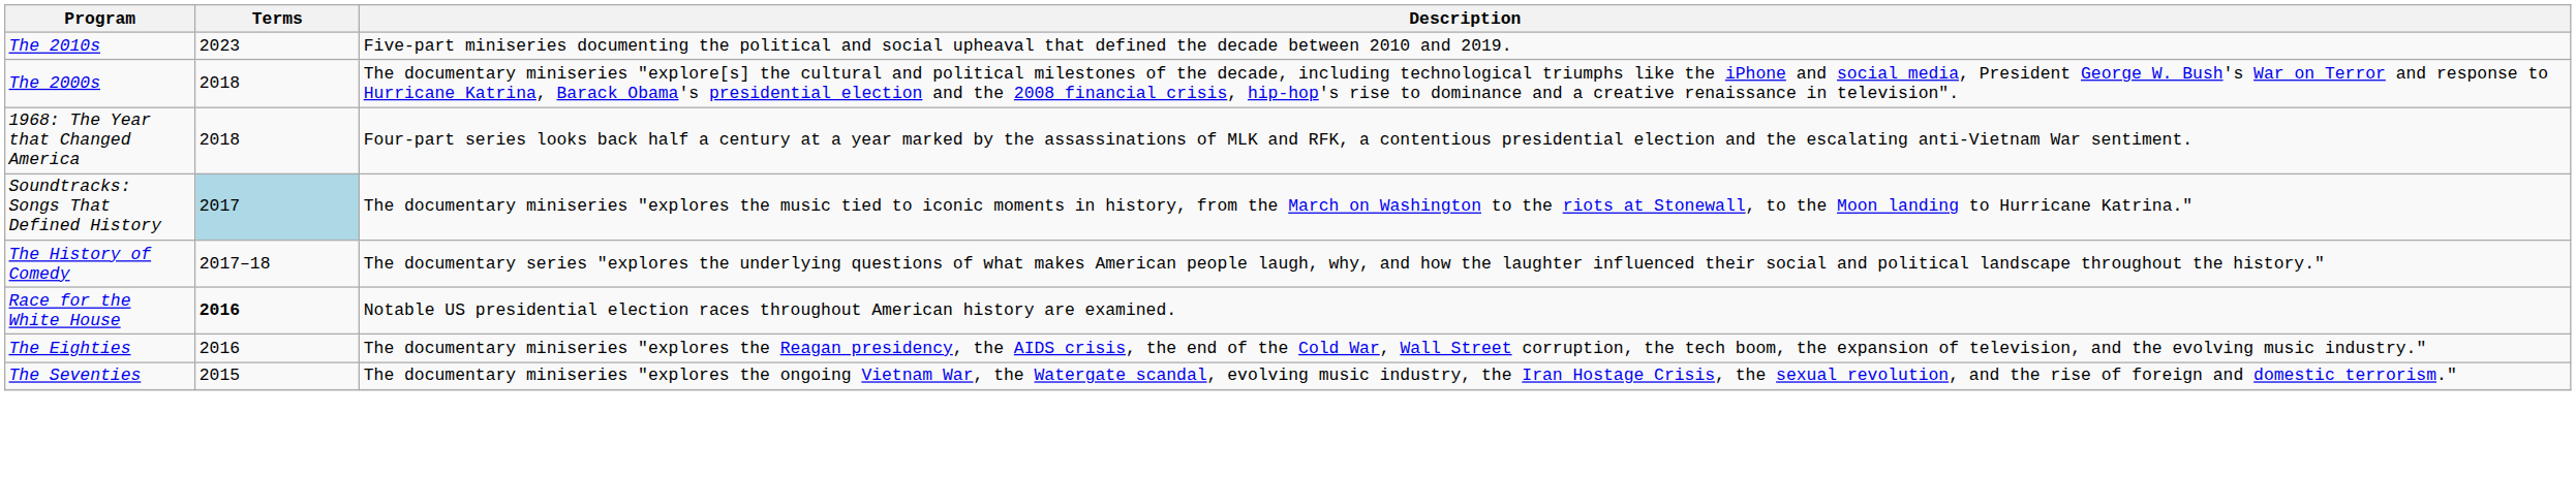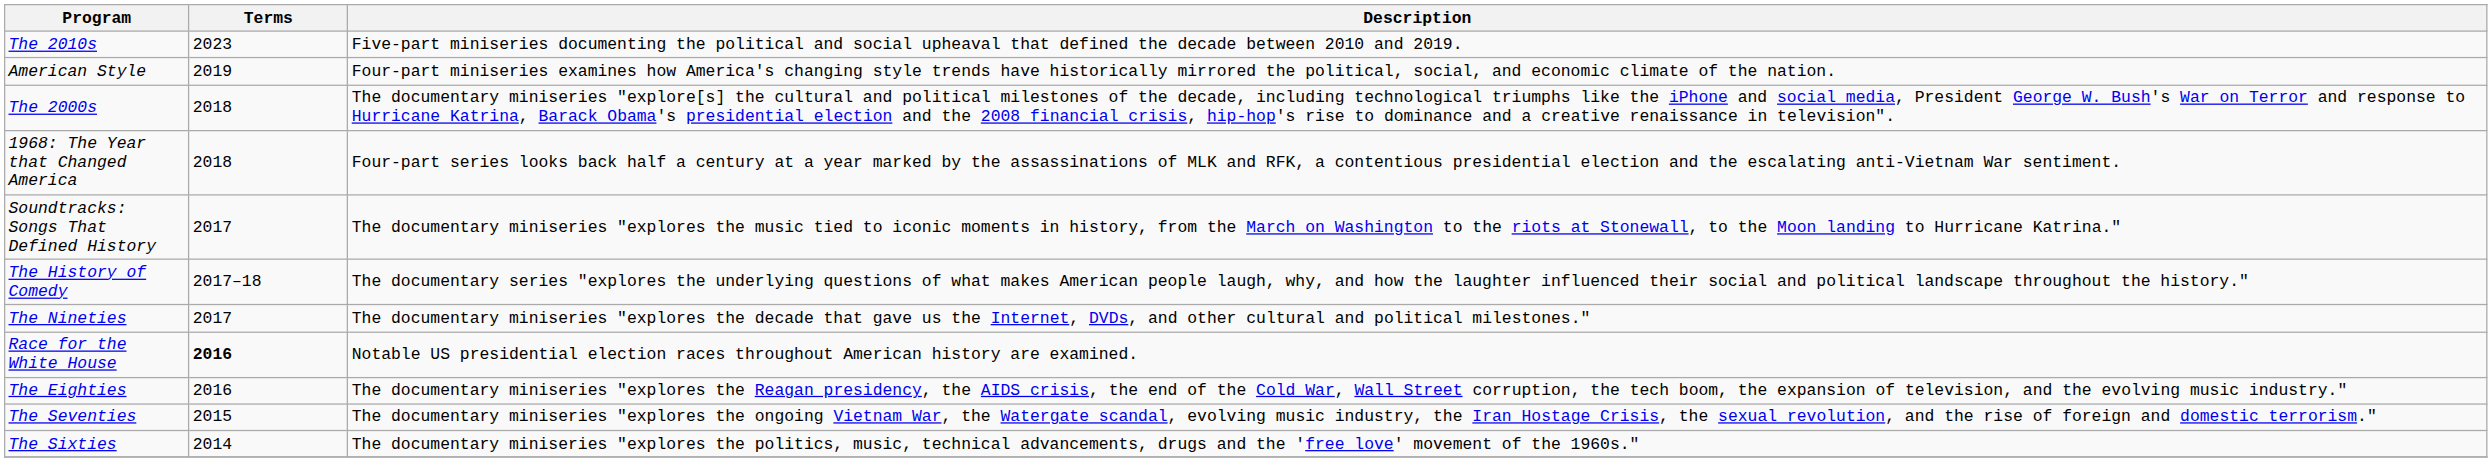+ row: American Style | 2019 | Four-part miniseries examines how America's changing style trends have historically mirrored the political, social, and economic climate of the nation.
Soundtracks: Songs That Defined History | Terms: lightblue background -> no background
+ row: The Nineties | 2017 | The documentary miniseries "explores the decade that gave us the Internet, DVDs, and other cultural and political milestones."
+ row: The Sixties | 2014 | The documentary miniseries "explores the politics, music, technical advancements, drugs and the 'free love' movement of the 1960s."
